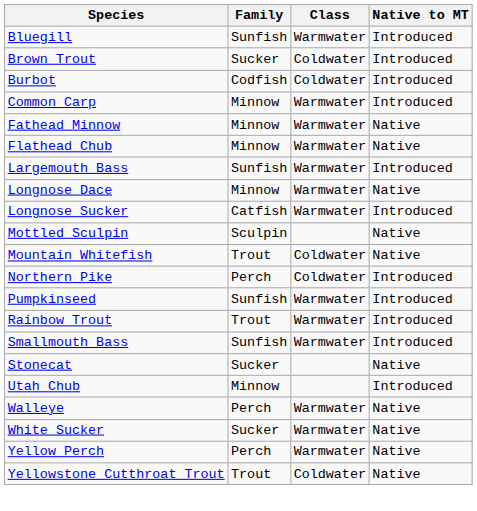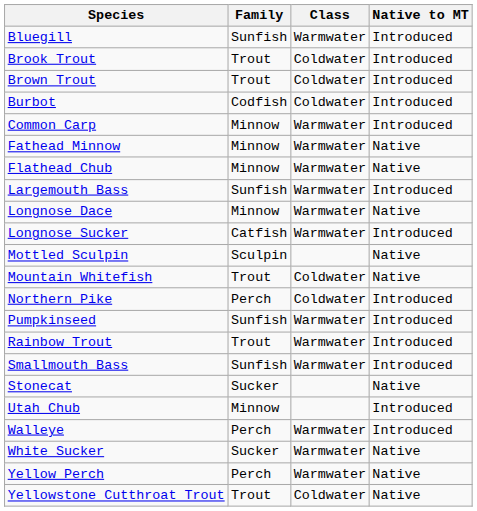+ row: Brook Trout | Trout | Coldwater | Introduced
Brown Trout | Family: Sucker -> Trout
Walleye | Native to MT: Native -> Introduced
